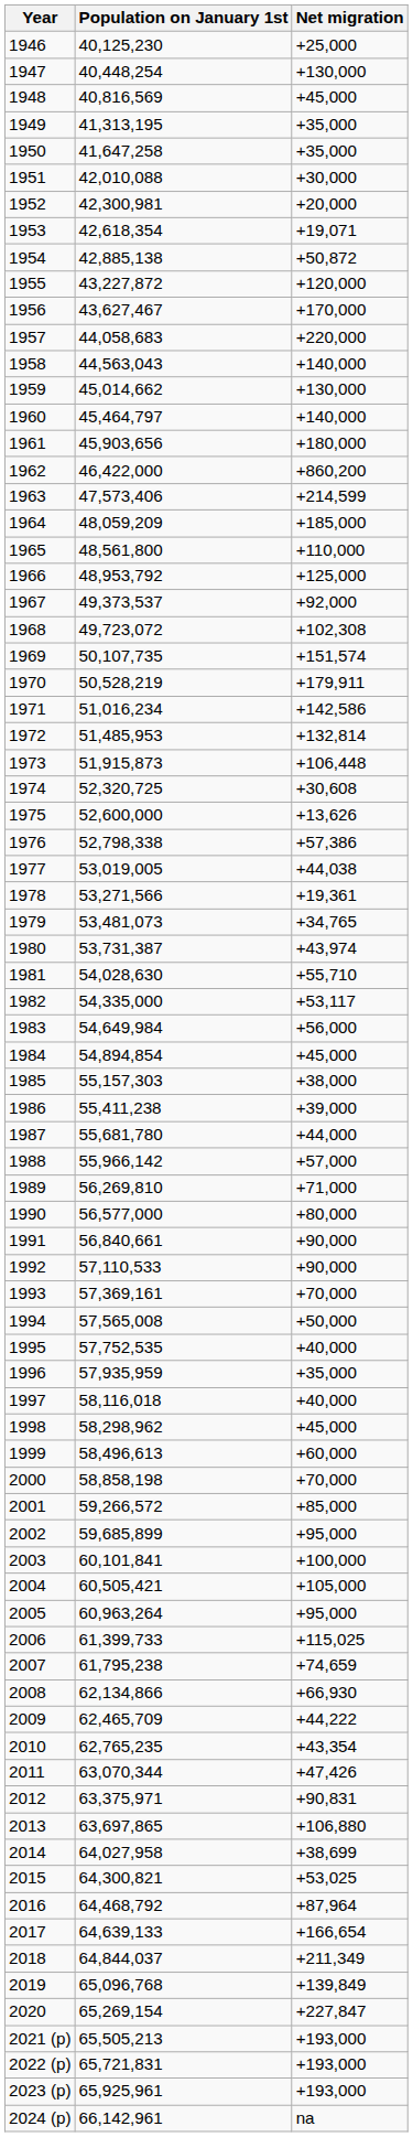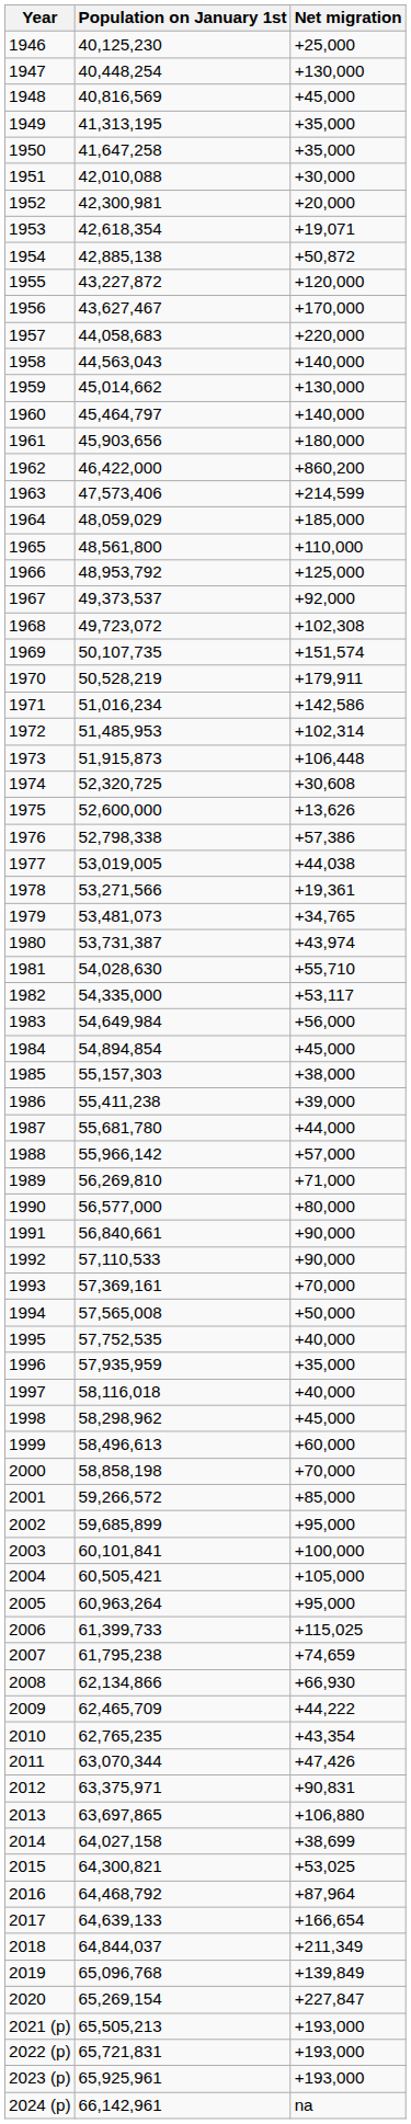1964 | Population on January 1st: 48,059,209 -> 48,059,029
1972 | Net migration: +132,814 -> +102,314
2014 | Population on January 1st: 64,027,958 -> 64,027,158
